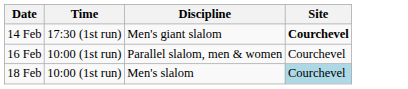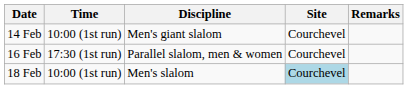+ column: Remarks
14 Feb | Time: 17:30 (1st run) -> 10:00 (1st run)
14 Feb | Site: bold -> normal
16 Feb | Time: 10:00 (1st run) -> 17:30 (1st run)
